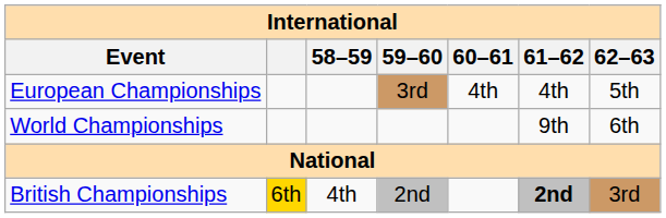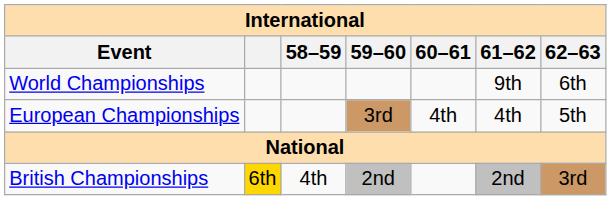rows swapped: World Championships <-> European Championships
British Championships | 61–62: bold -> normal
